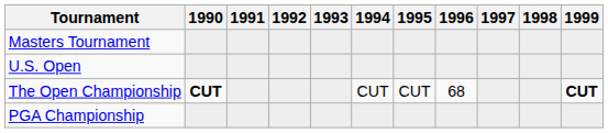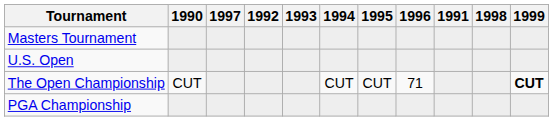columns swapped: 1991 <-> 1997
The Open Championship | 1990: bold -> normal
The Open Championship | 1996: 68 -> 71
